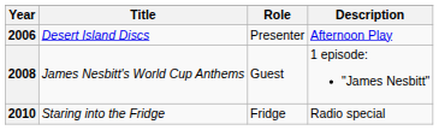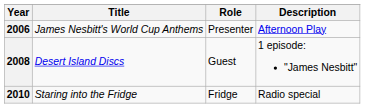2006 | Title: Desert Island Discs -> James Nesbitt's World Cup Anthems
2008 | Title: James Nesbitt's World Cup Anthems -> Desert Island Discs
